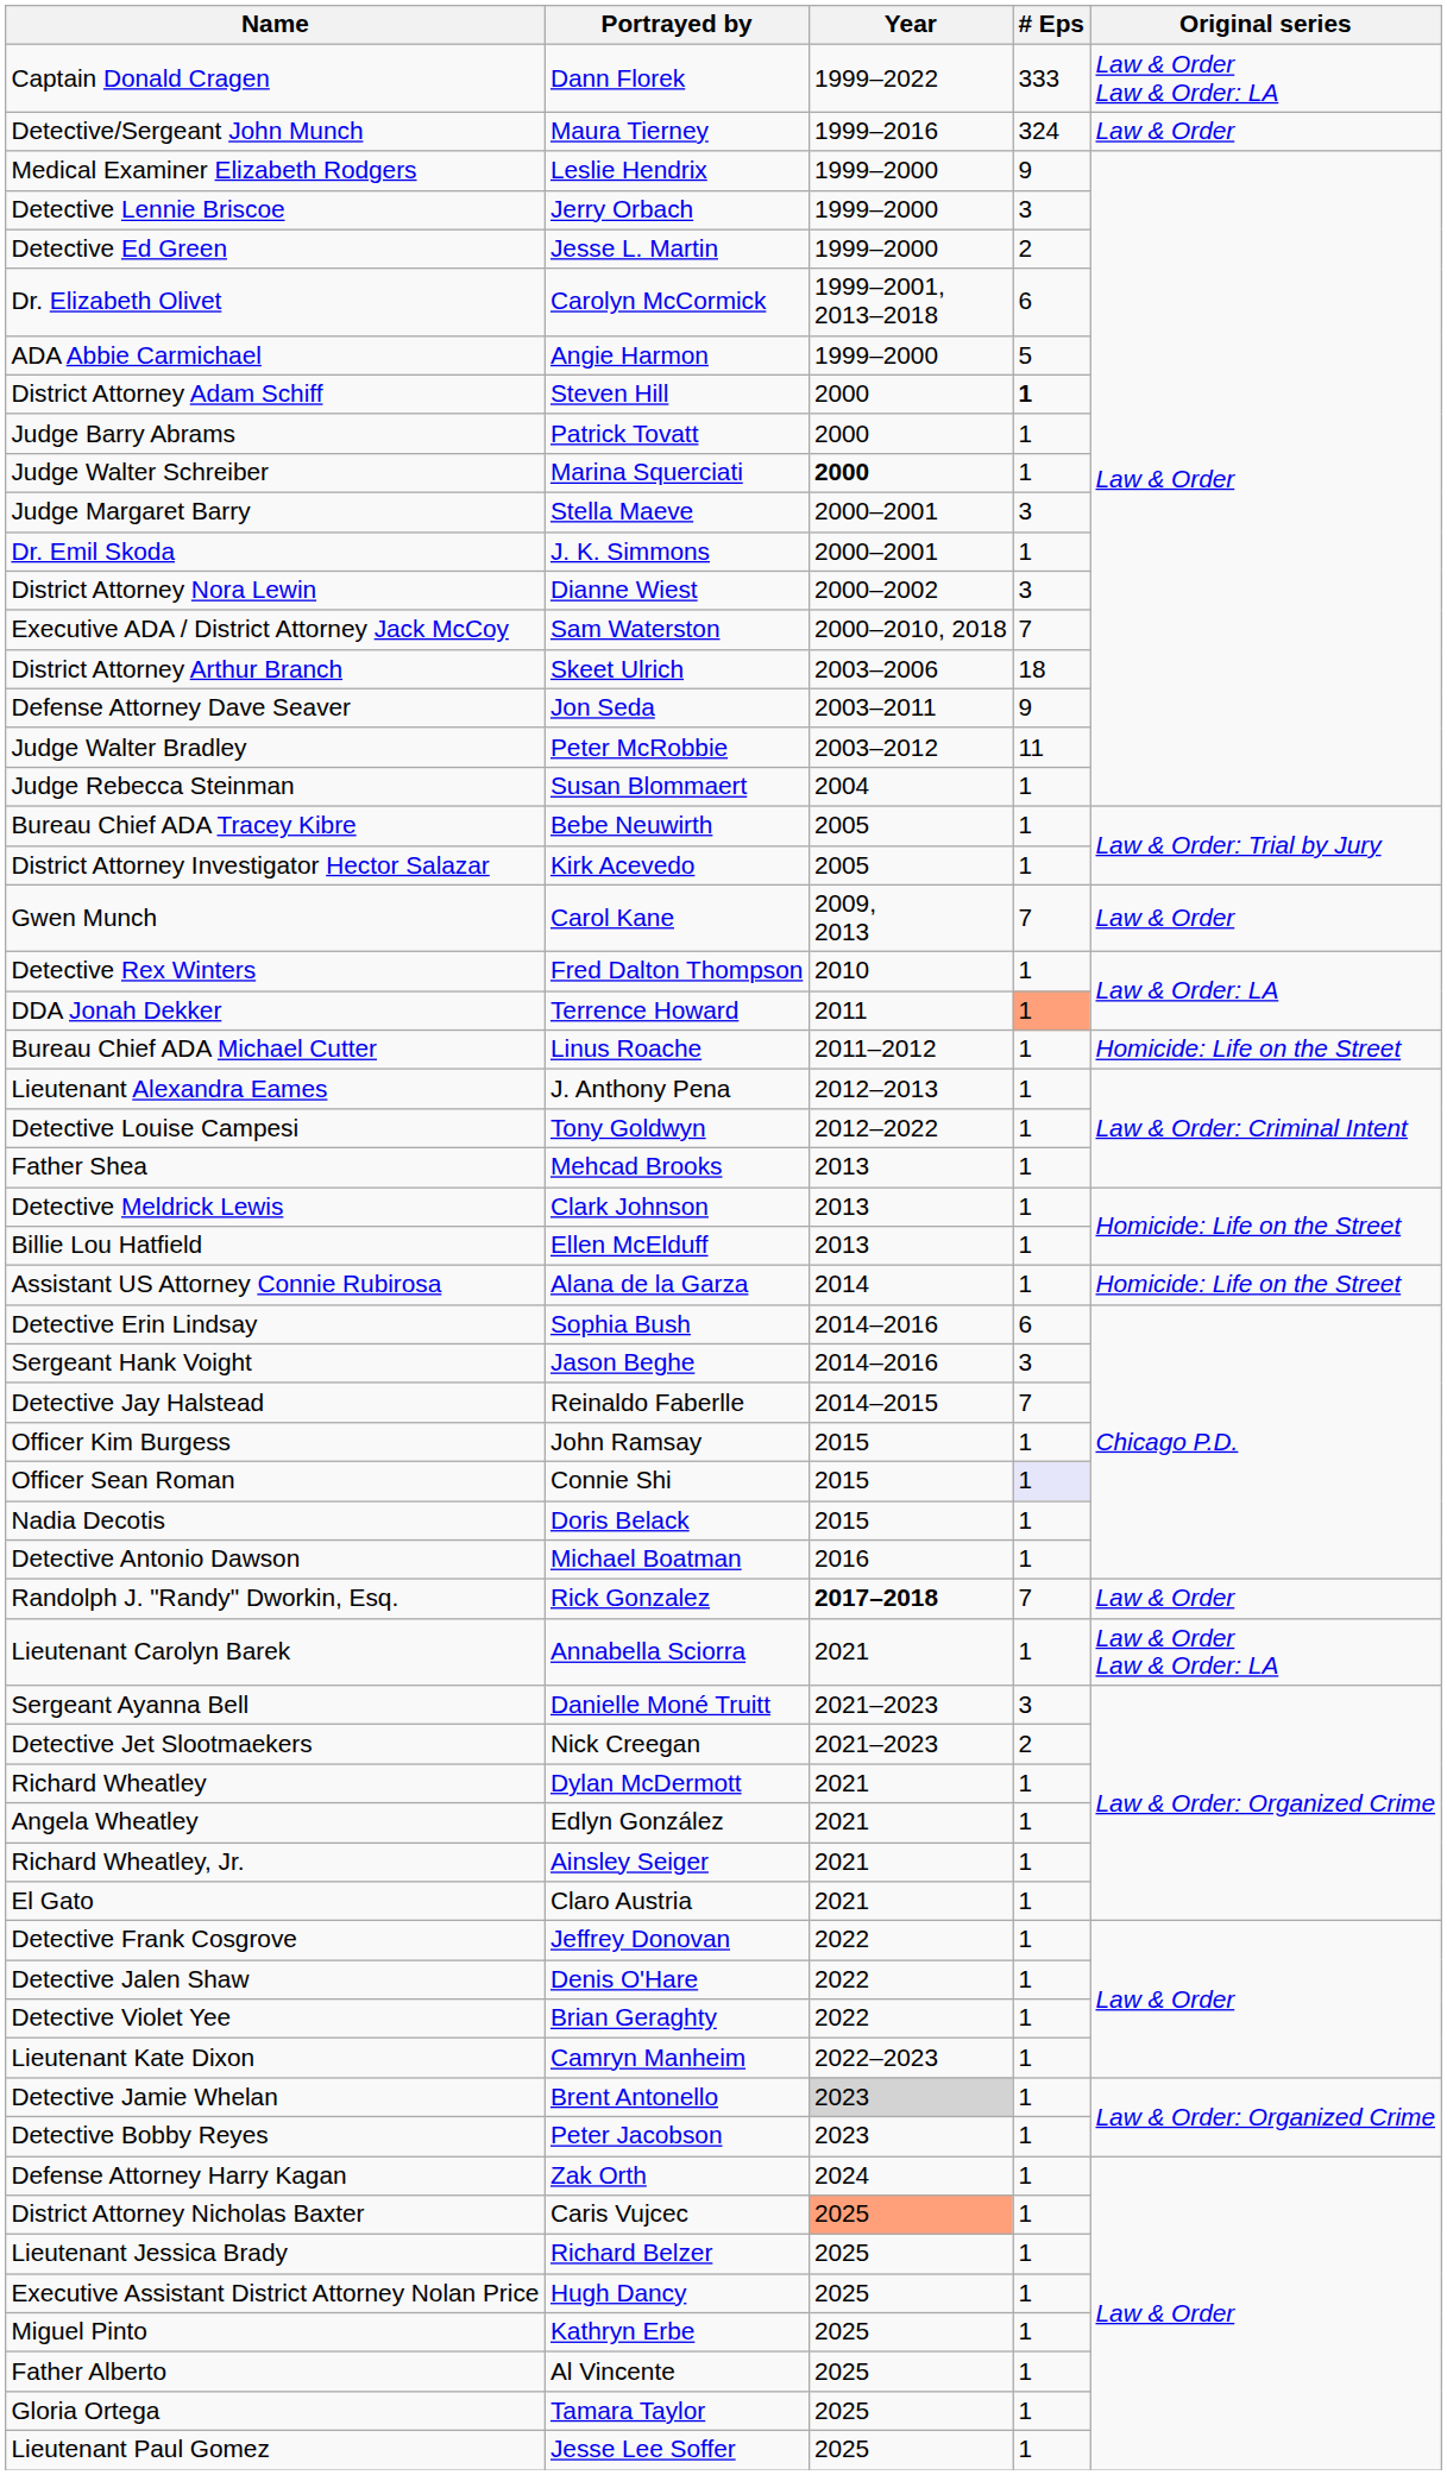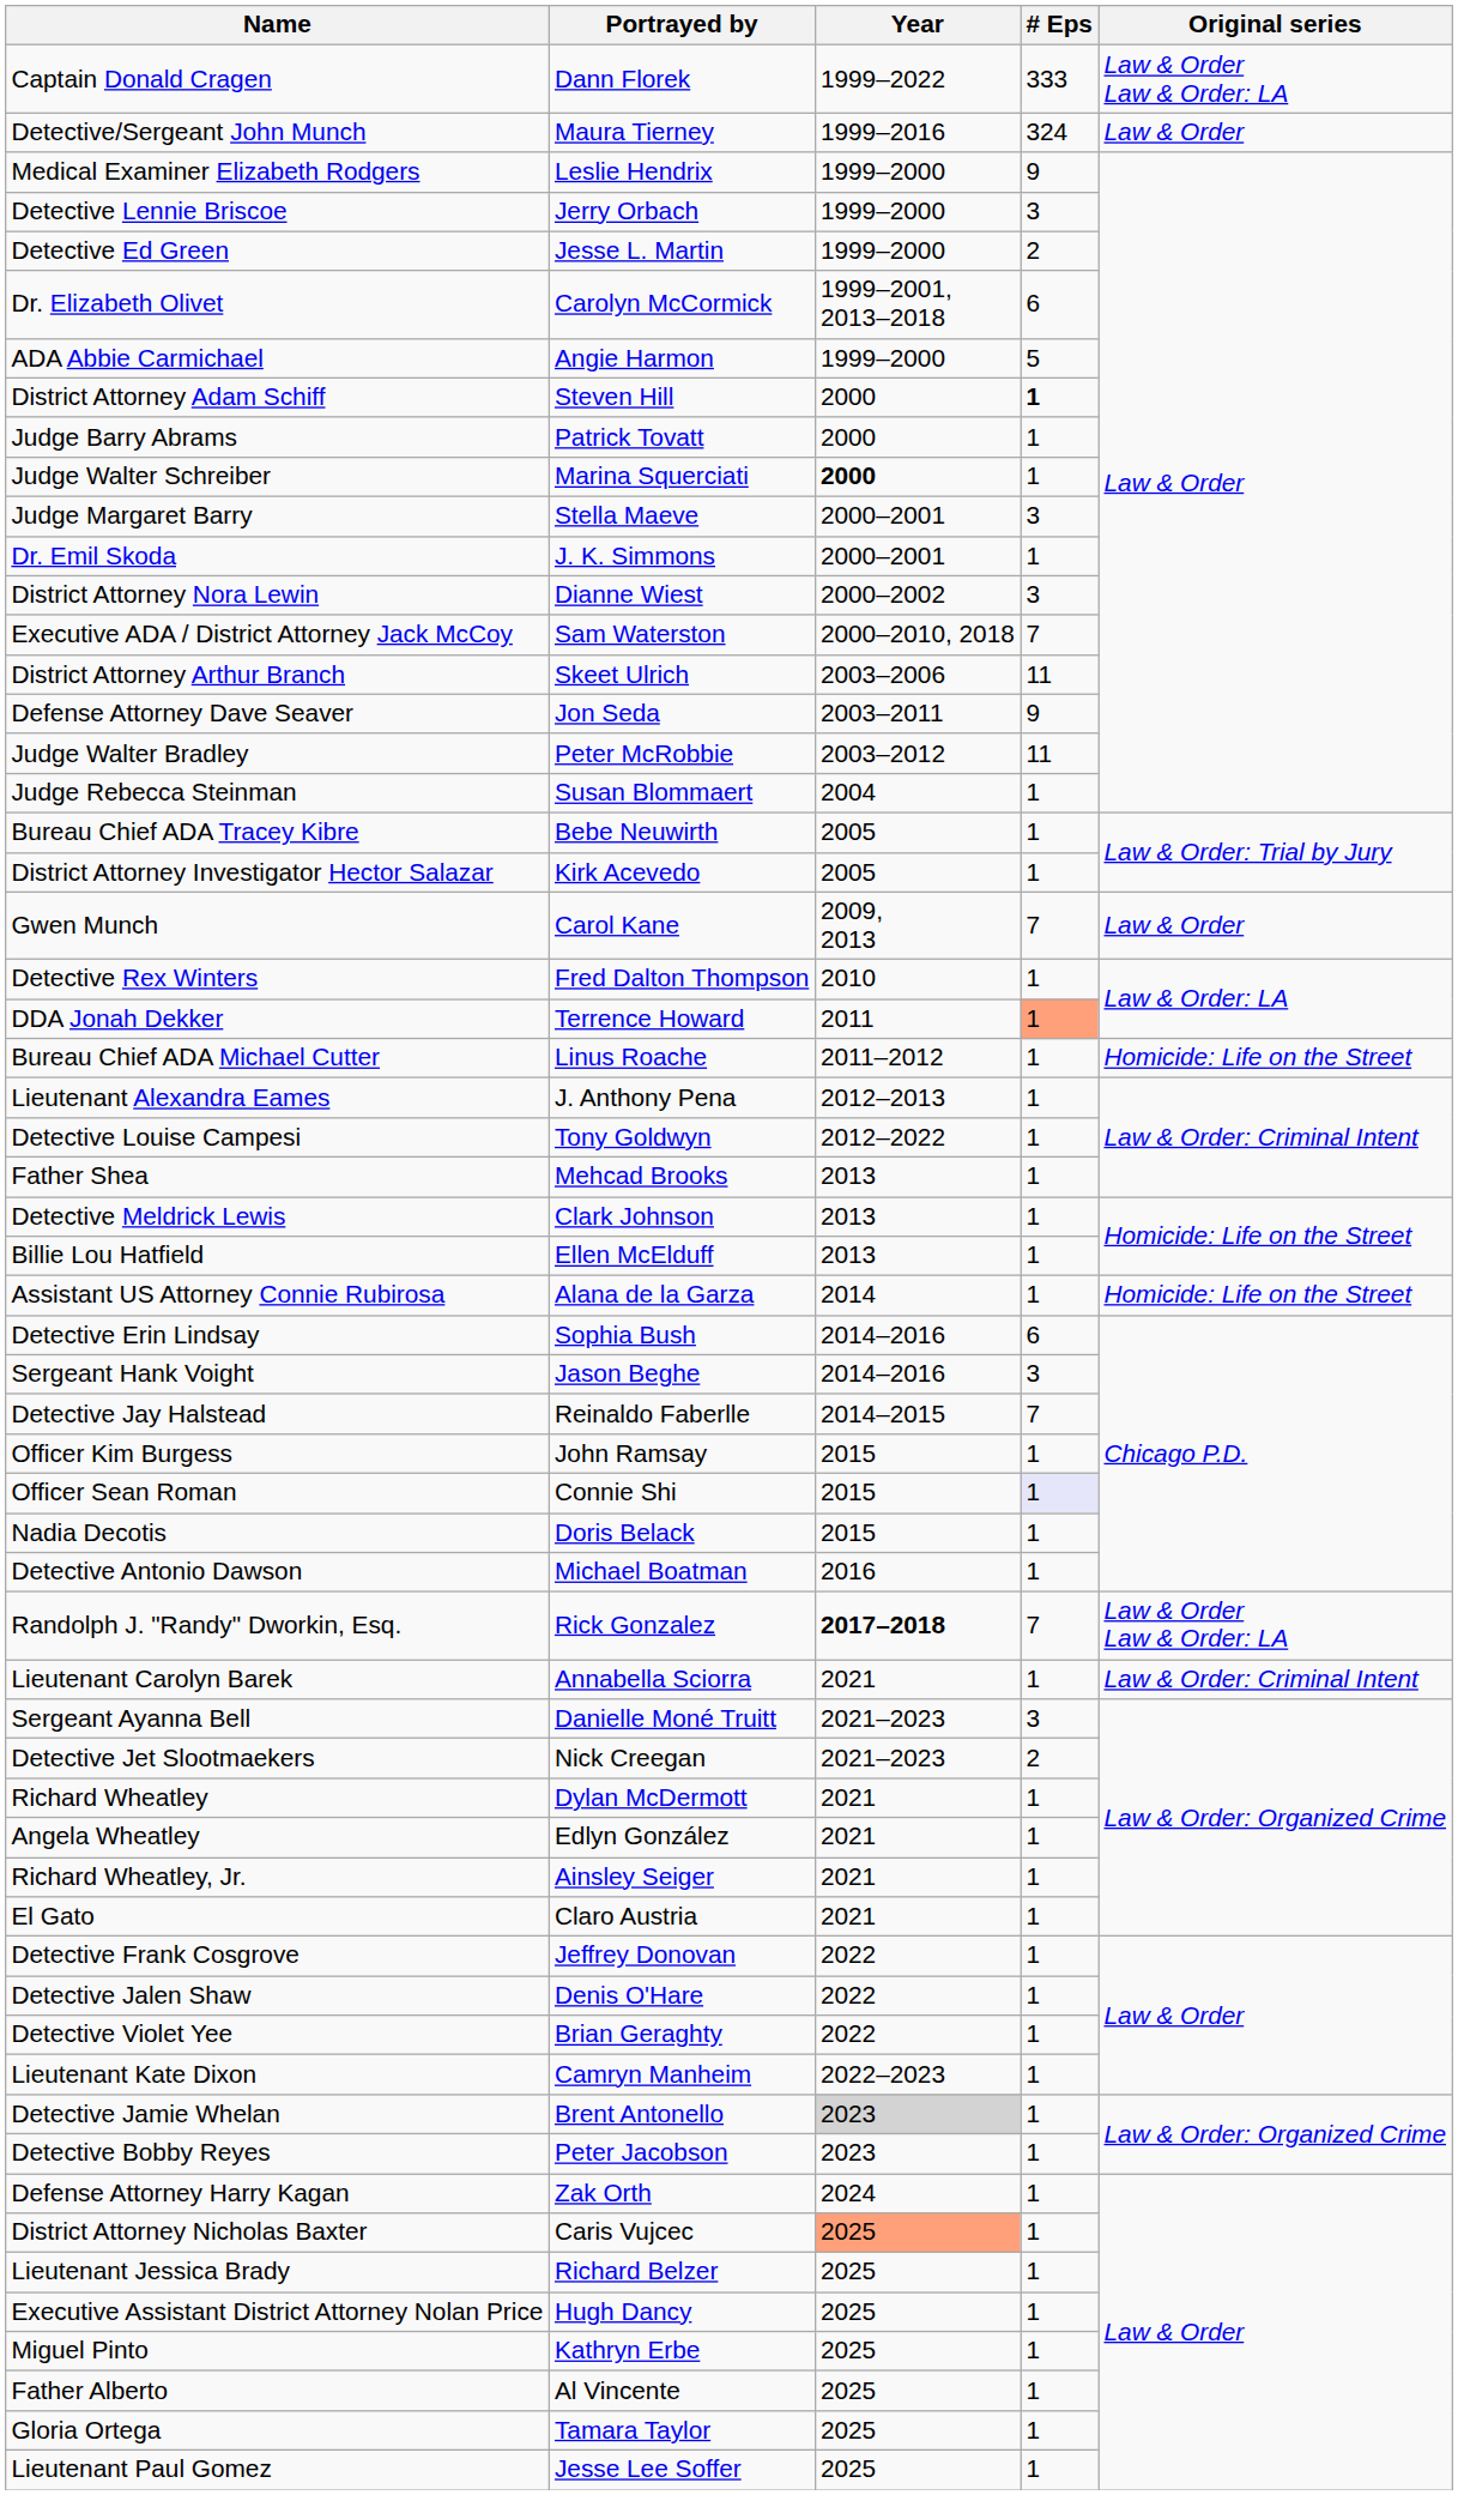District Attorney Arthur Branch | # Eps: 18 -> 11
Randolph J. "Randy" Dworkin, Esq. | Original series: Law & Order -> Law & Order Law & Order: LA
Lieutenant Carolyn Barek | Original series: Law & Order Law & Order: LA -> Law & Order: Criminal Intent
